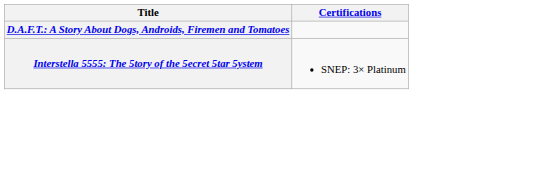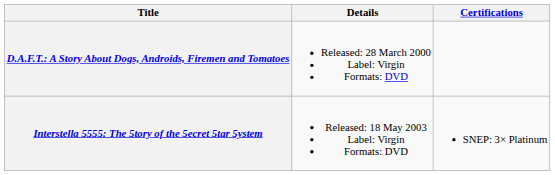+ column: Details | Released: 28 March 2000 Label: Virgin Formats: DVD | Released: 18 May 2003 Label: Virgin Formats: DVD
